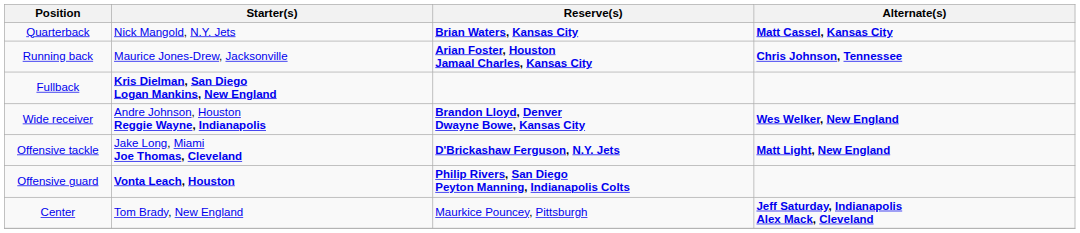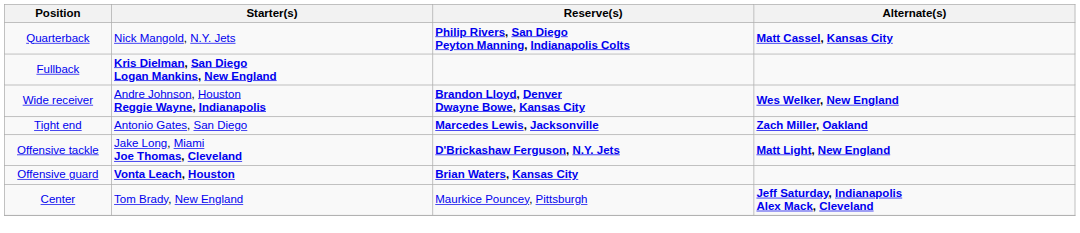Quarterback | Reserve(s): Brian Waters, Kansas City -> Philip Rivers, San Diego Peyton Manning, Indianapolis Colts
- row: Running back | Maurice Jones-Drew, Jacksonville | Arian Foster, Houston Jamaal Charles, Kansas City | Chris Johnson, Tennessee
+ row: Tight end | Antonio Gates, San Diego | Marcedes Lewis, Jacksonville | Zach Miller, Oakland
Offensive guard | Reserve(s): Philip Rivers, San Diego Peyton Manning, Indianapolis Colts -> Brian Waters, Kansas City
